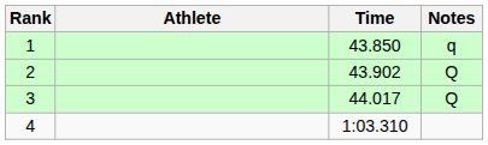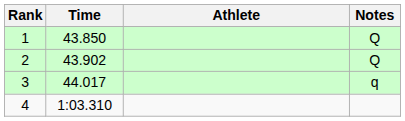columns swapped: Athlete <-> Time
1 | Notes: q -> Q
3 | Notes: Q -> q
